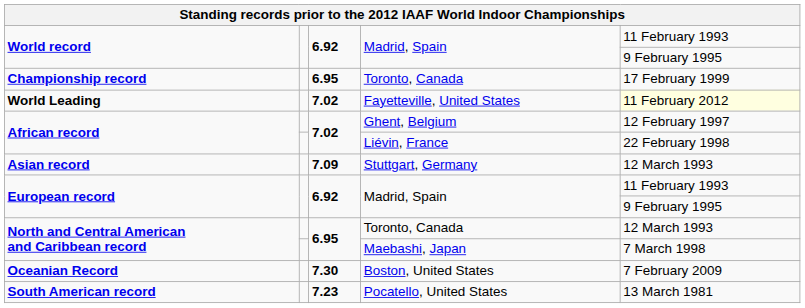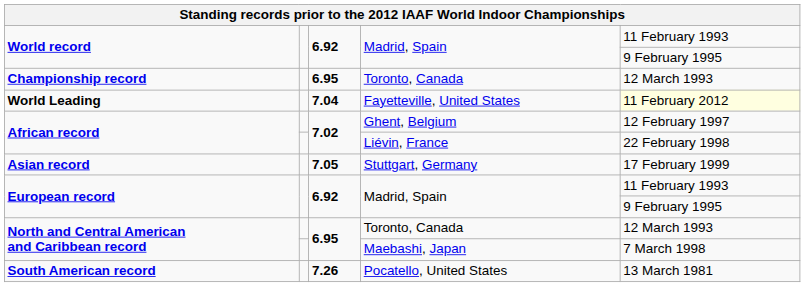Championship record | column 5: 17 February 1999 -> 12 March 1993
World Leading | column 3: 7.02 -> 7.04
Asian record | column 3: 7.09 -> 7.05
Asian record | column 5: 12 March 1993 -> 17 February 1999
- row: Oceanian Record | 7.30 | Boston, United States | 7 February 2009
South American record | column 3: 7.23 -> 7.26
